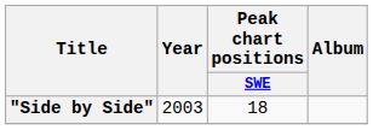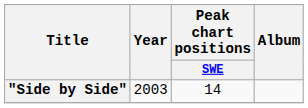"Side by Side" | Peak chart positions / SWE: 18 -> 14
